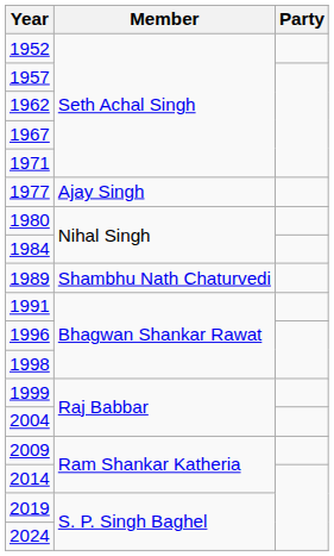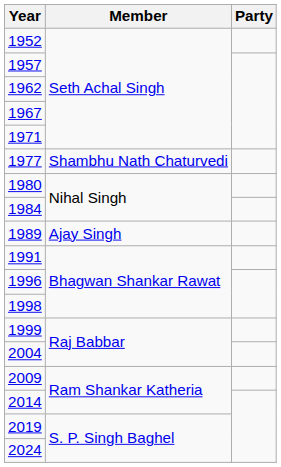1977 | Member: Ajay Singh -> Shambhu Nath Chaturvedi
1989 | Member: Shambhu Nath Chaturvedi -> Ajay Singh
